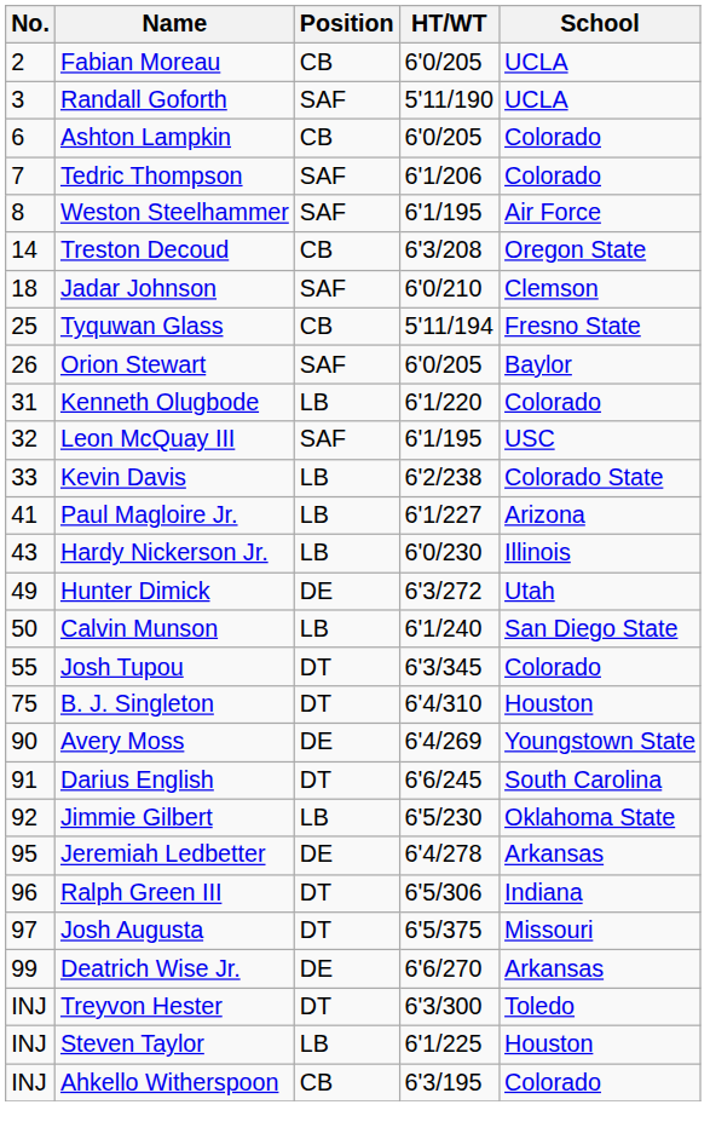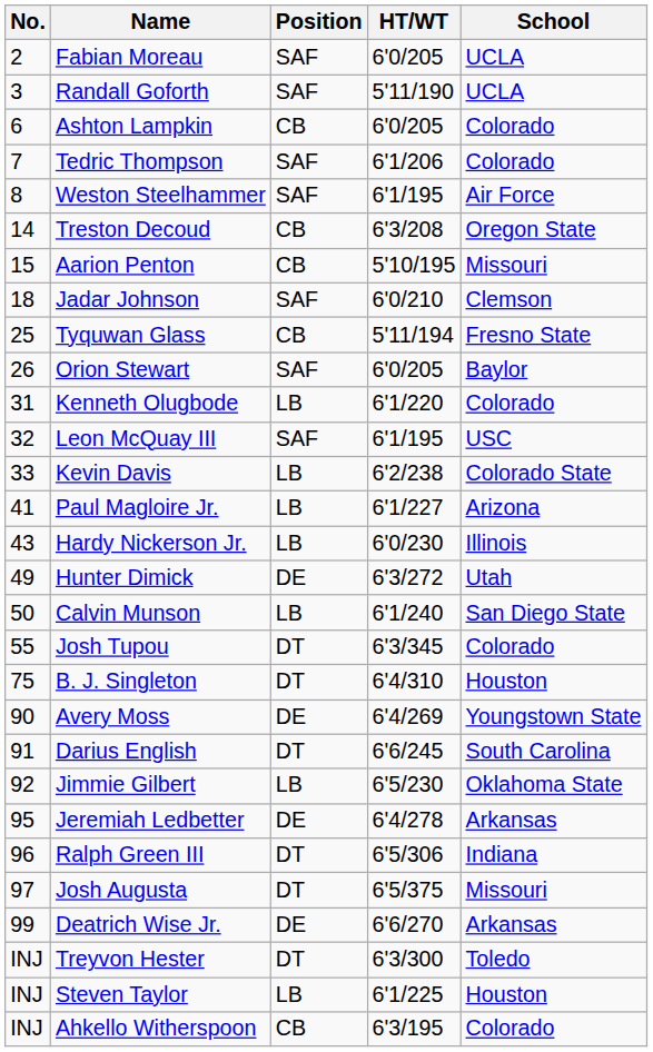Fabian Moreau | Position: CB -> SAF
+ row: 15 | Aarion Penton | CB | 5'10/195 | Missouri
